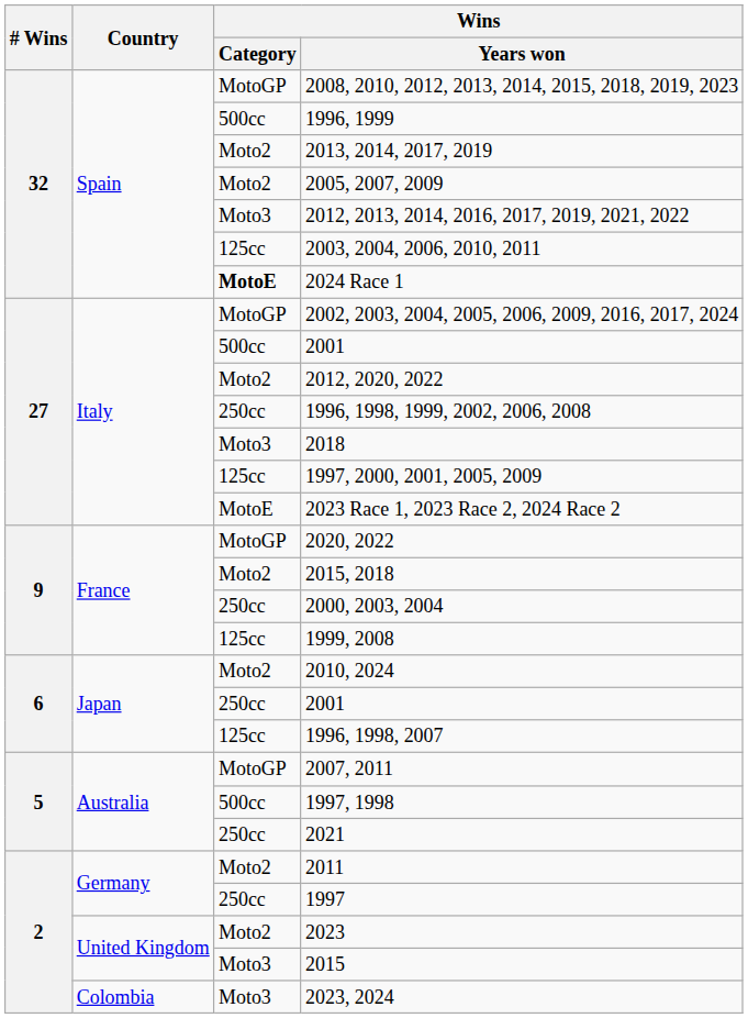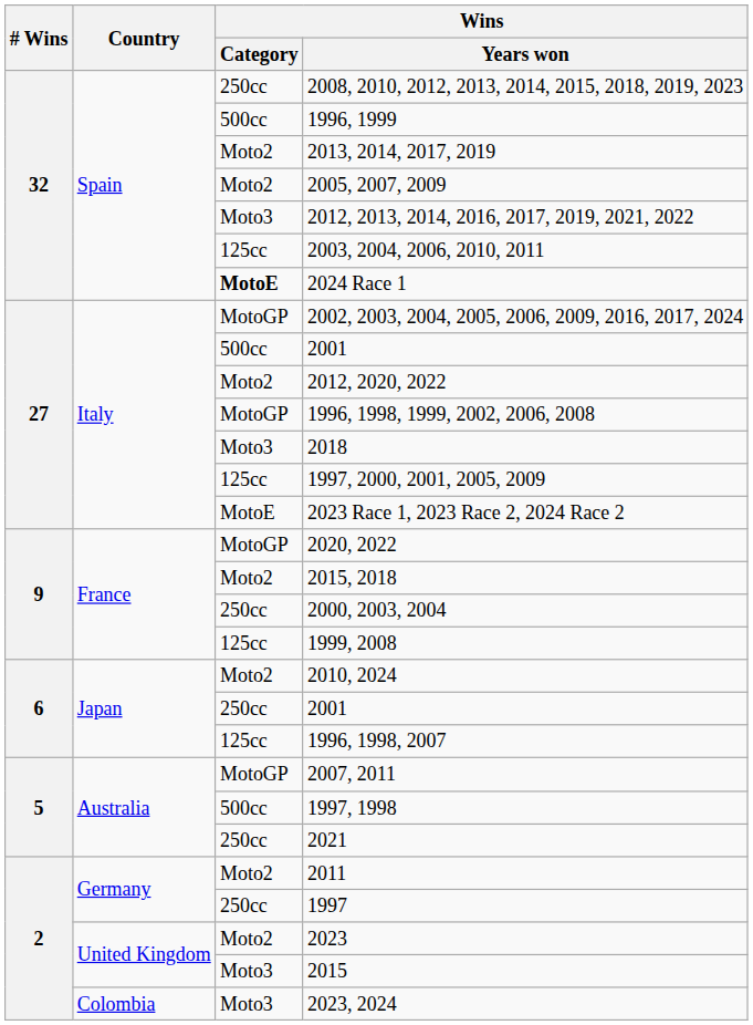2008, 2010, 2012, 2013, 2014, 2015, 2018, 2019, 2023 | Wins / Category: MotoGP -> 250cc
1996, 1998, 1999, 2002, 2006, 2008 | Wins / Category: 250cc -> MotoGP
